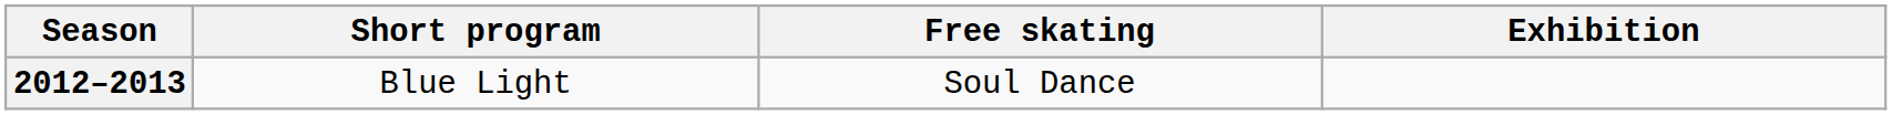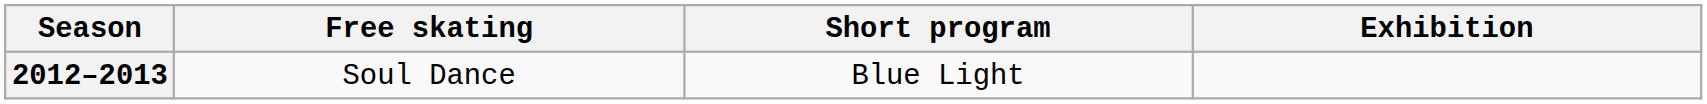columns swapped: Short program <-> Free skating
